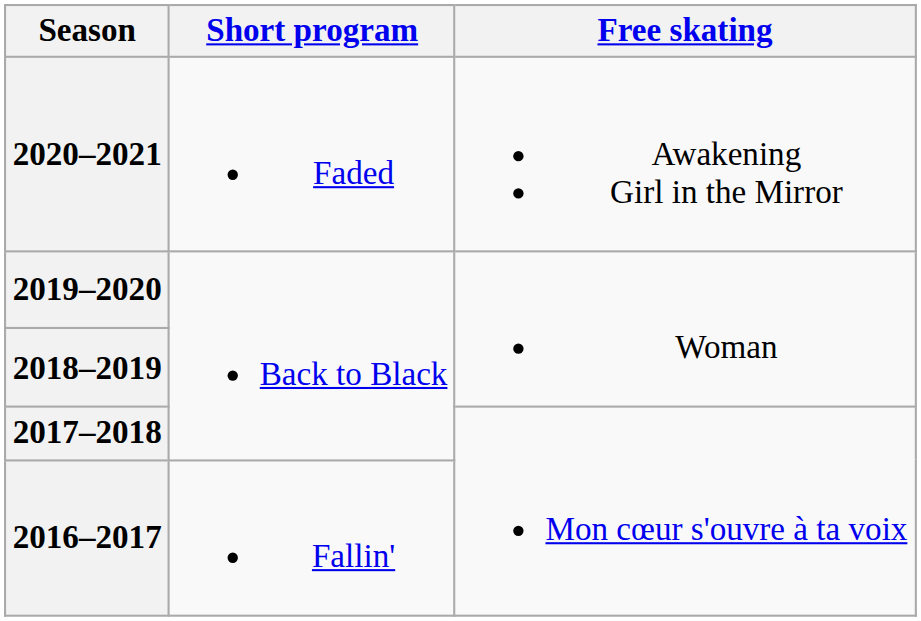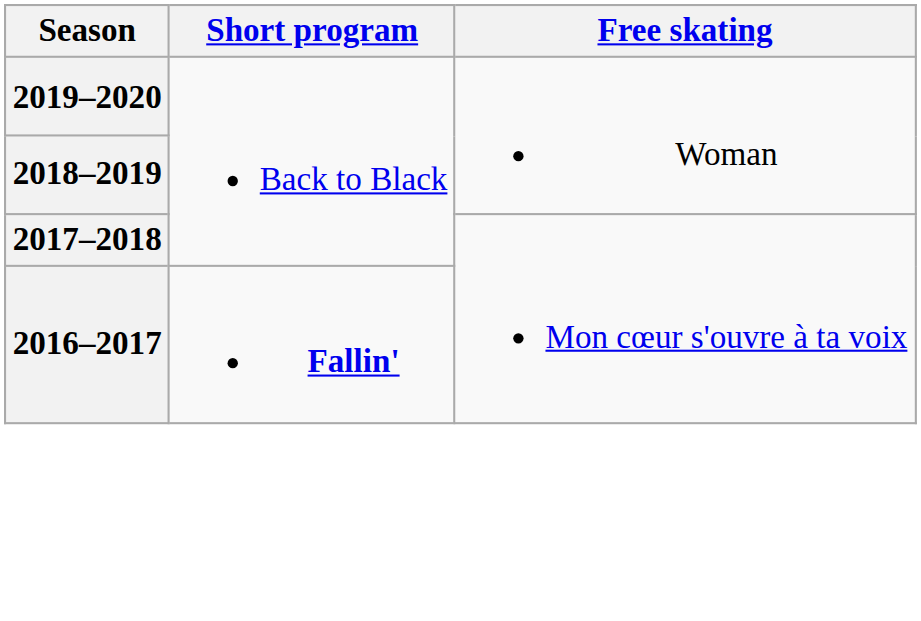- row: 2020–2021 | Faded | Awakening Girl in the Mirror
2016–2017 | Short program: normal -> bold
